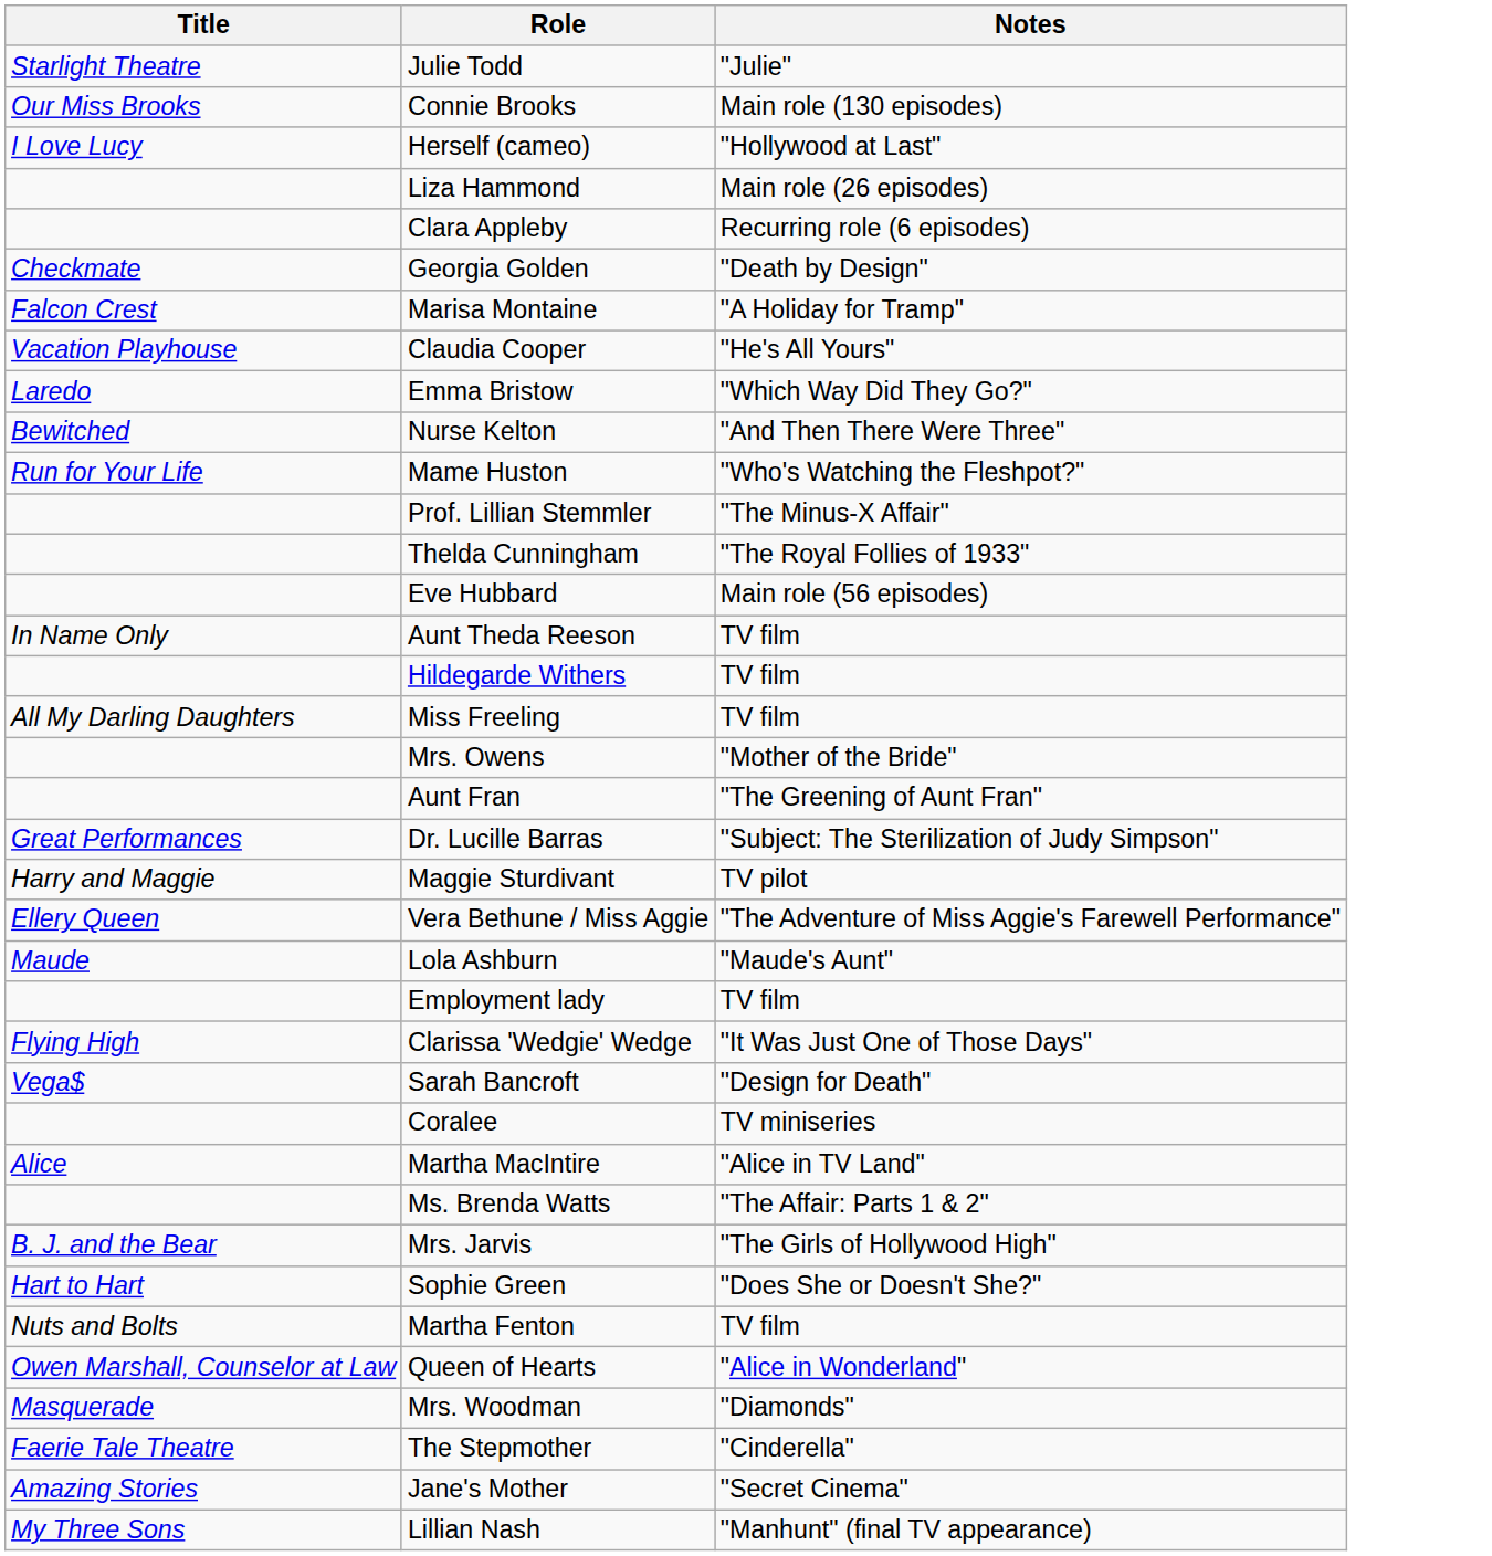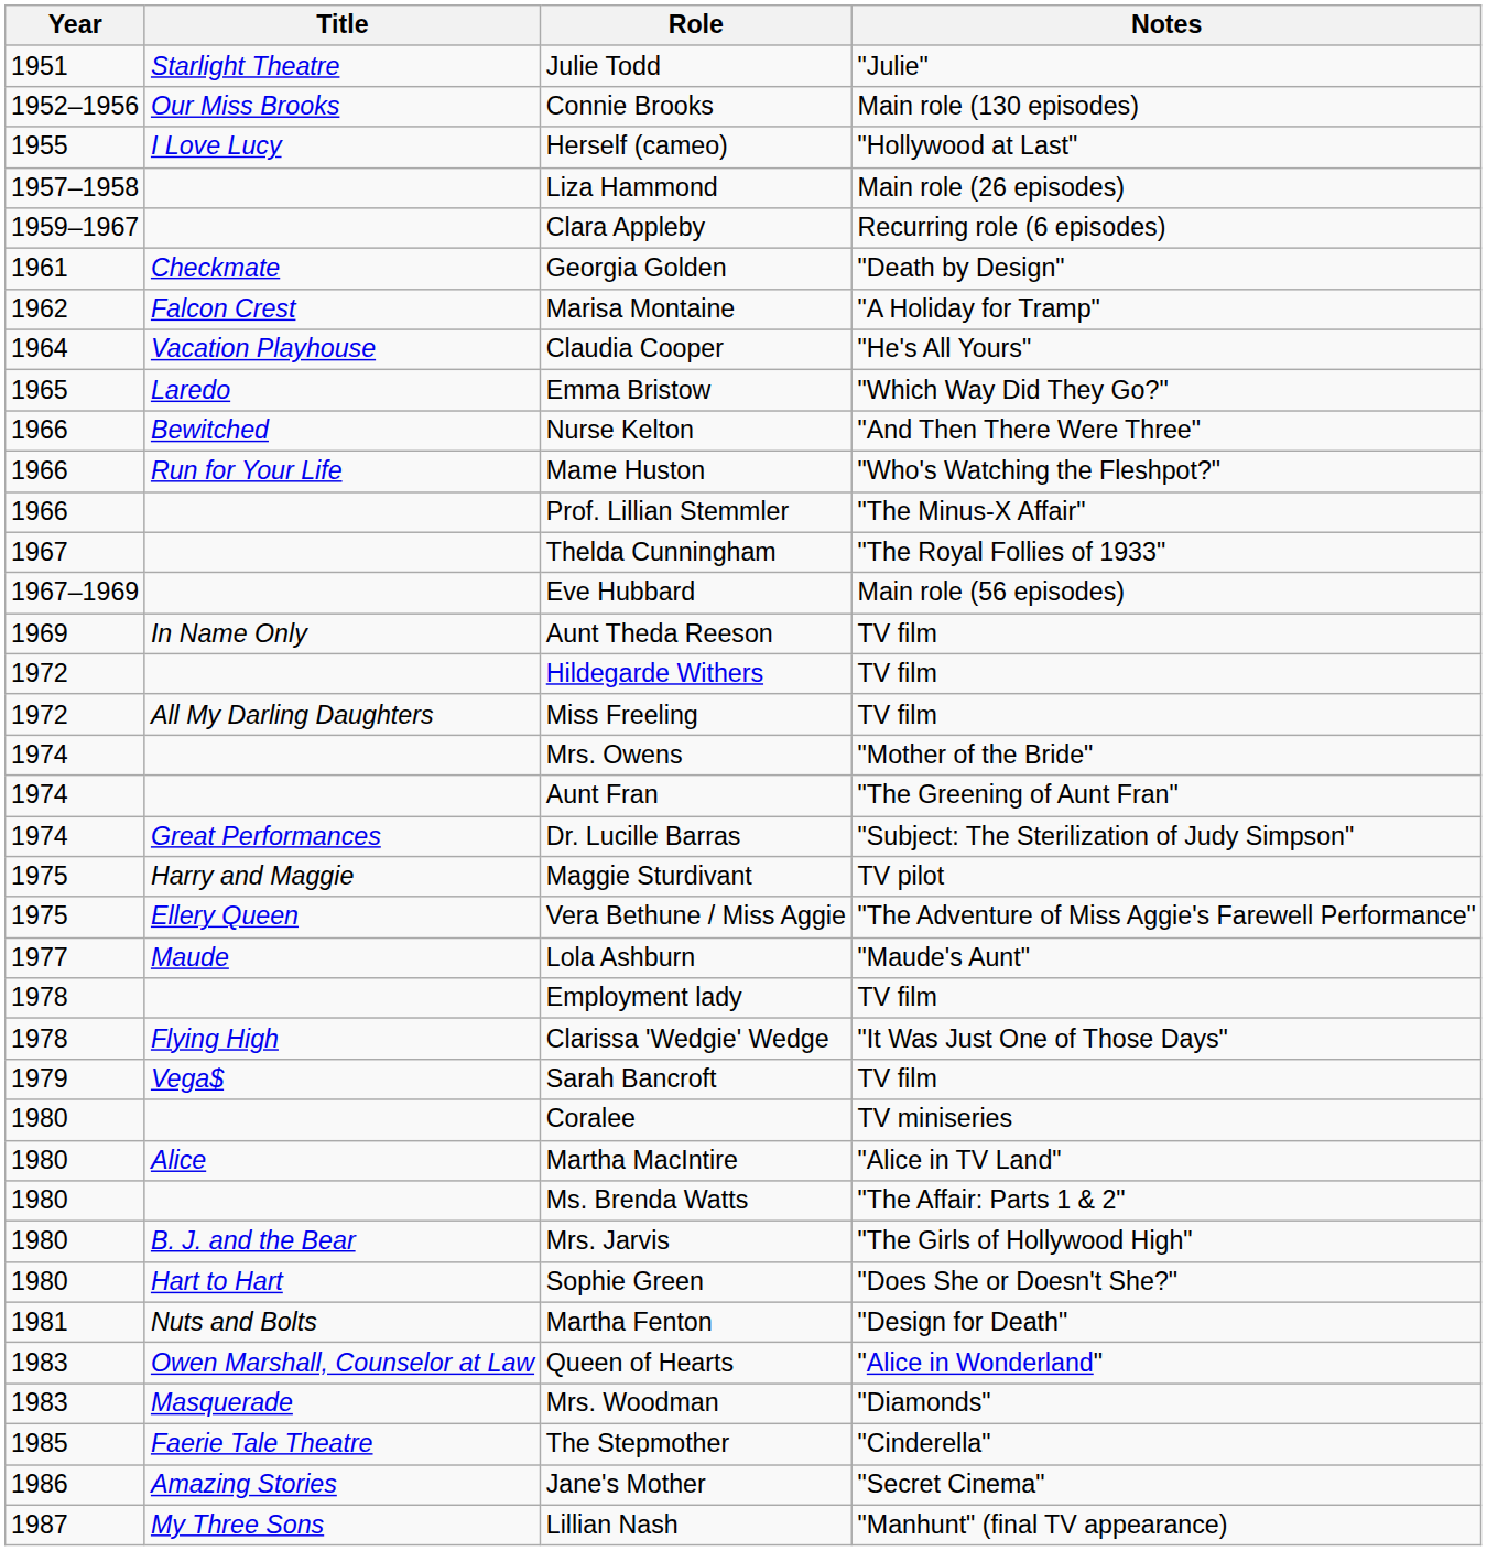+ column: Year | 1951 | 1952–1956 | 1955 | 1957–1958 | 1959–1967 | 1961 | 1962 | 1964 | 1965 | 1966 | 1966 | 1966 | 1967 | 1967–1969 | 1969 | 1972 | 1972 | 1974 | 1974 | 1974 | 1975 | 1975 | 1977 | 1978 | 1978 | 1979 | 1980 | 1980 | 1980 | 1980 | 1980 | 1981 | 1983 | 1983 | 1985 | 1986 | 1987
Sarah Bancroft | Notes: "Design for Death" -> TV film
Martha Fenton | Notes: TV film -> "Design for Death"
